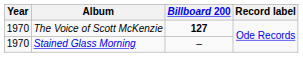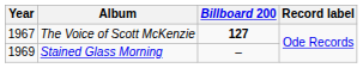The Voice of Scott McKenzie | Year: 1970 -> 1967
Stained Glass Morning | Year: 1970 -> 1969
